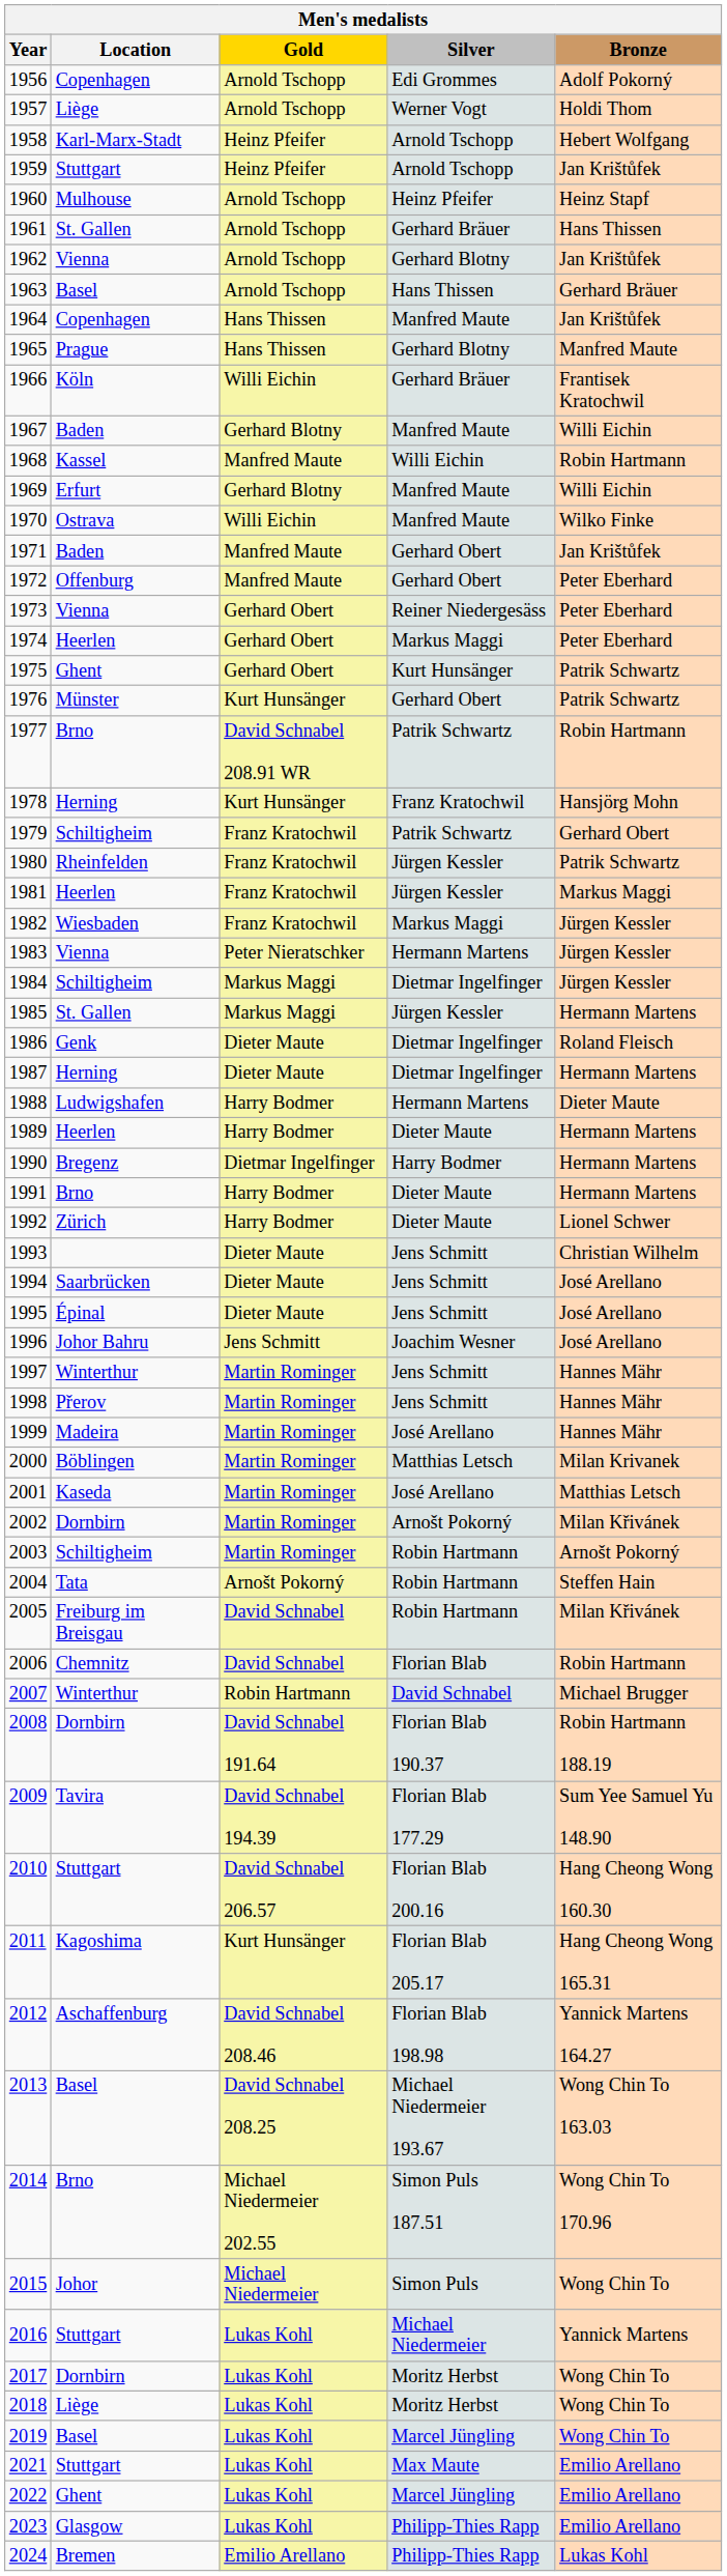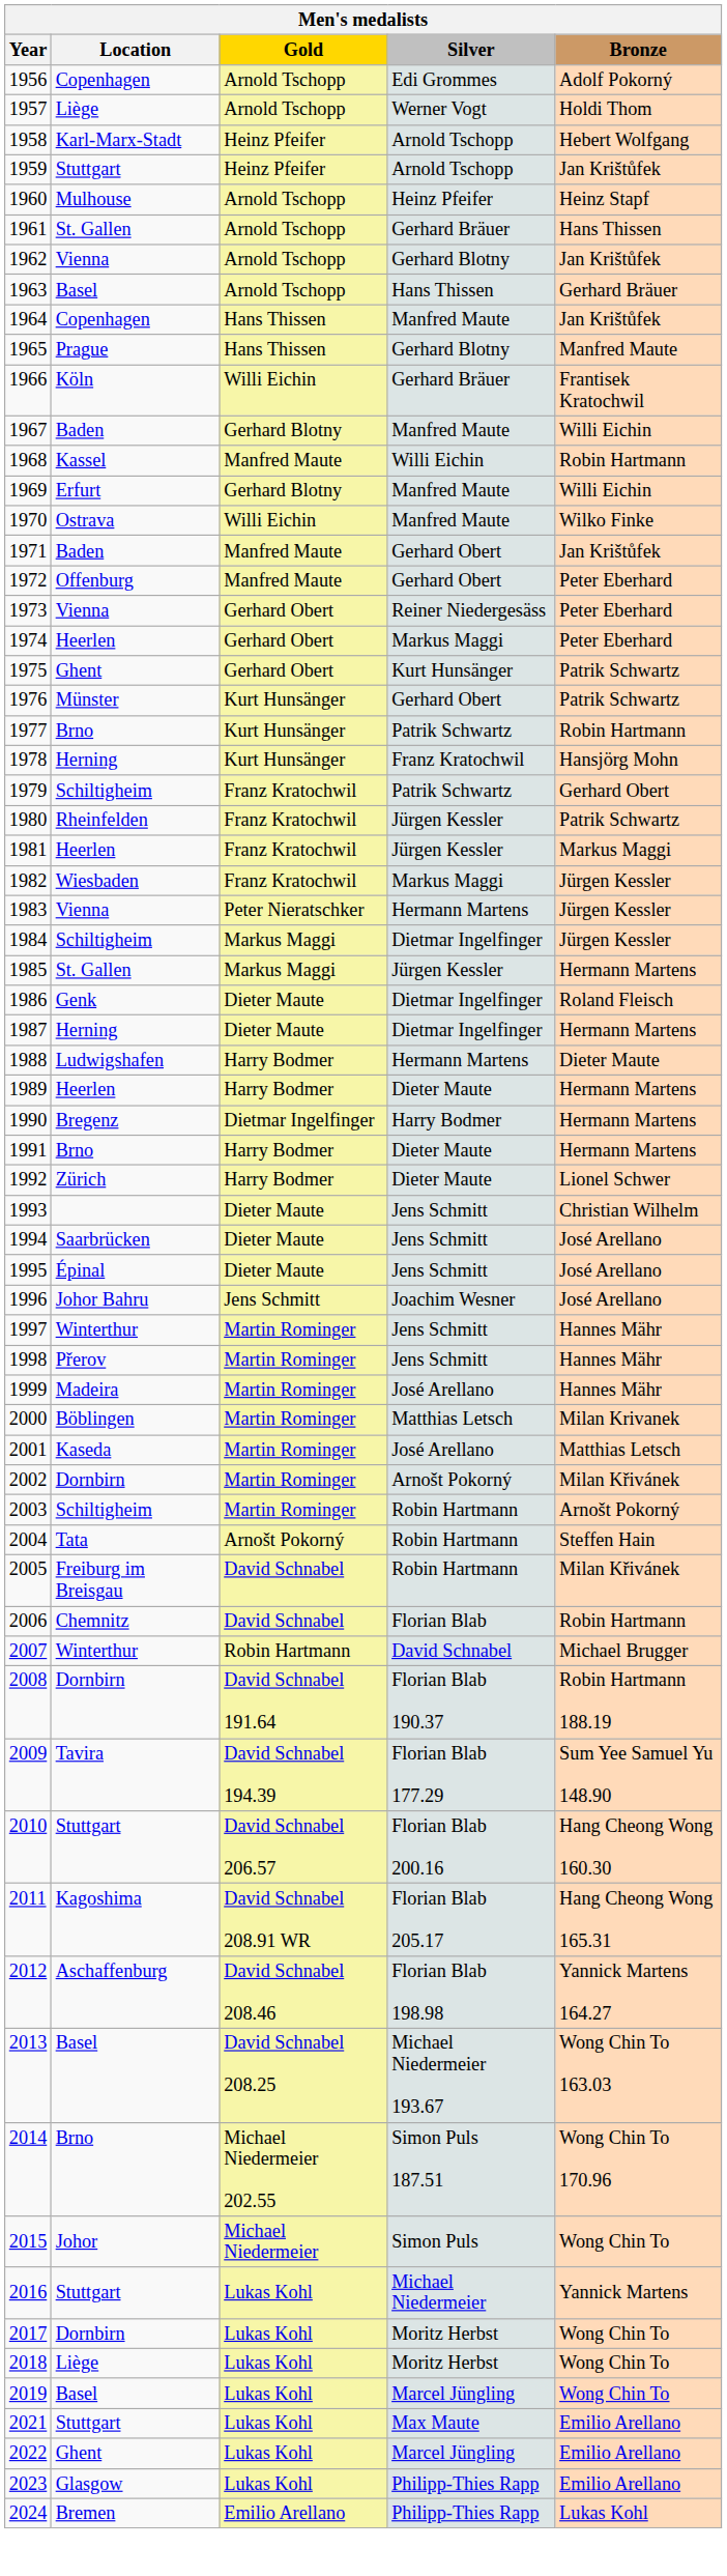1977 | Gold: David Schnabel 208.91 WR -> Kurt Hunsänger
2011 | Gold: Kurt Hunsänger -> David Schnabel 208.91 WR
